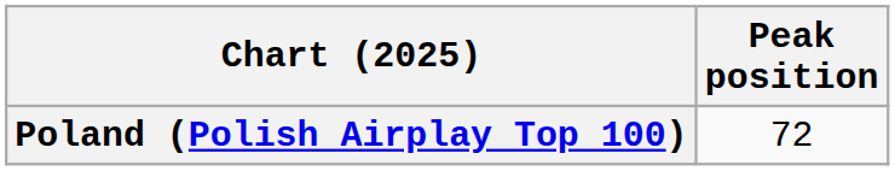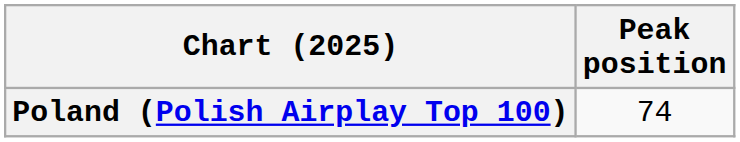Poland (Polish Airplay Top 100) | Peak position: 72 -> 74
